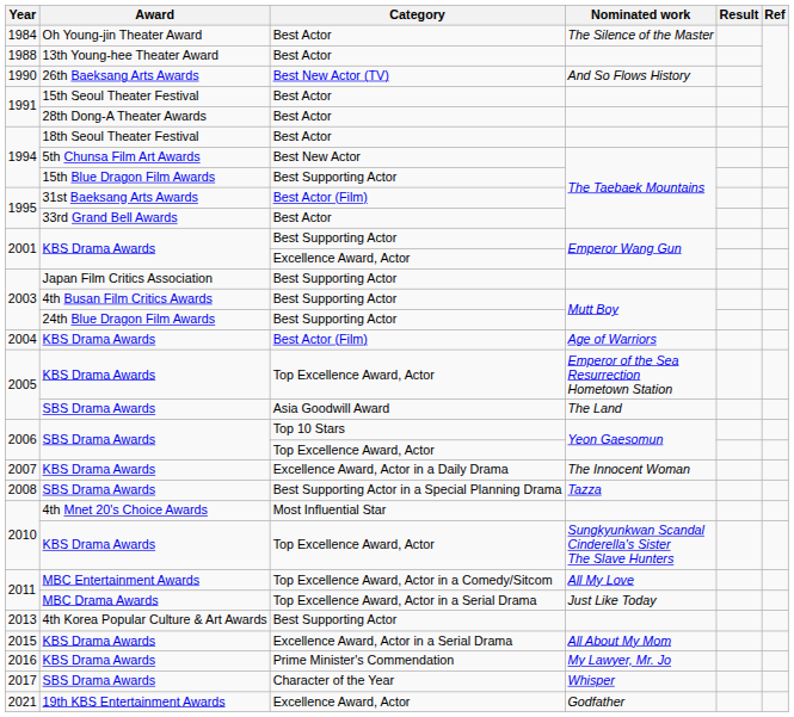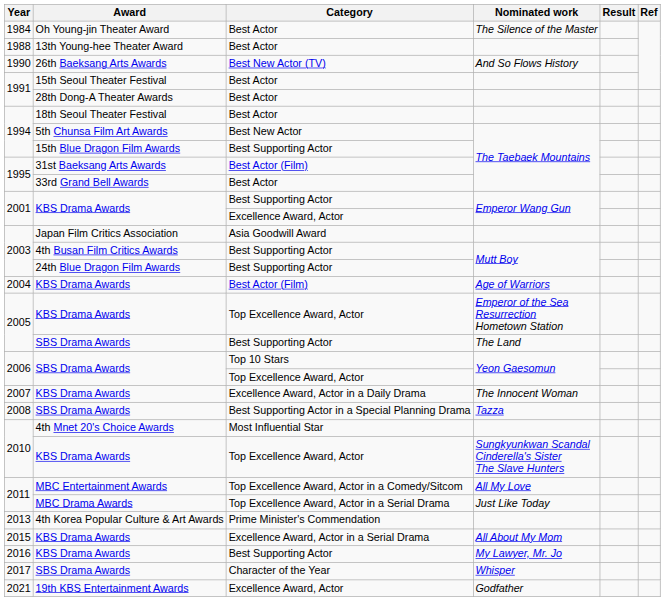2003 / Japan Film Critics Association | Category: Best Supporting Actor -> Asia Goodwill Award
2005 / SBS Drama Awards | Category: Asia Goodwill Award -> Best Supporting Actor
2013 | Category: Best Supporting Actor -> Prime Minister's Commendation
2016 | Category: Prime Minister's Commendation -> Best Supporting Actor
